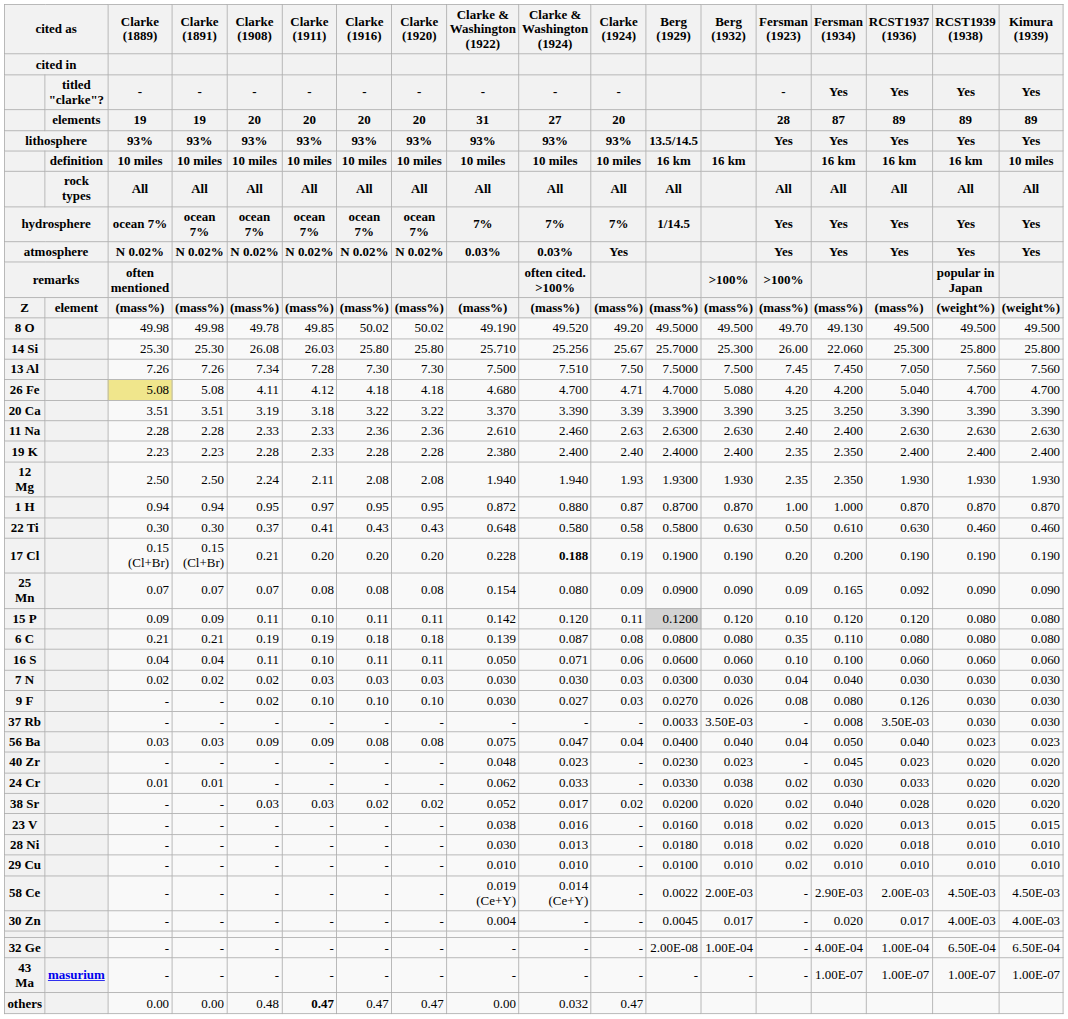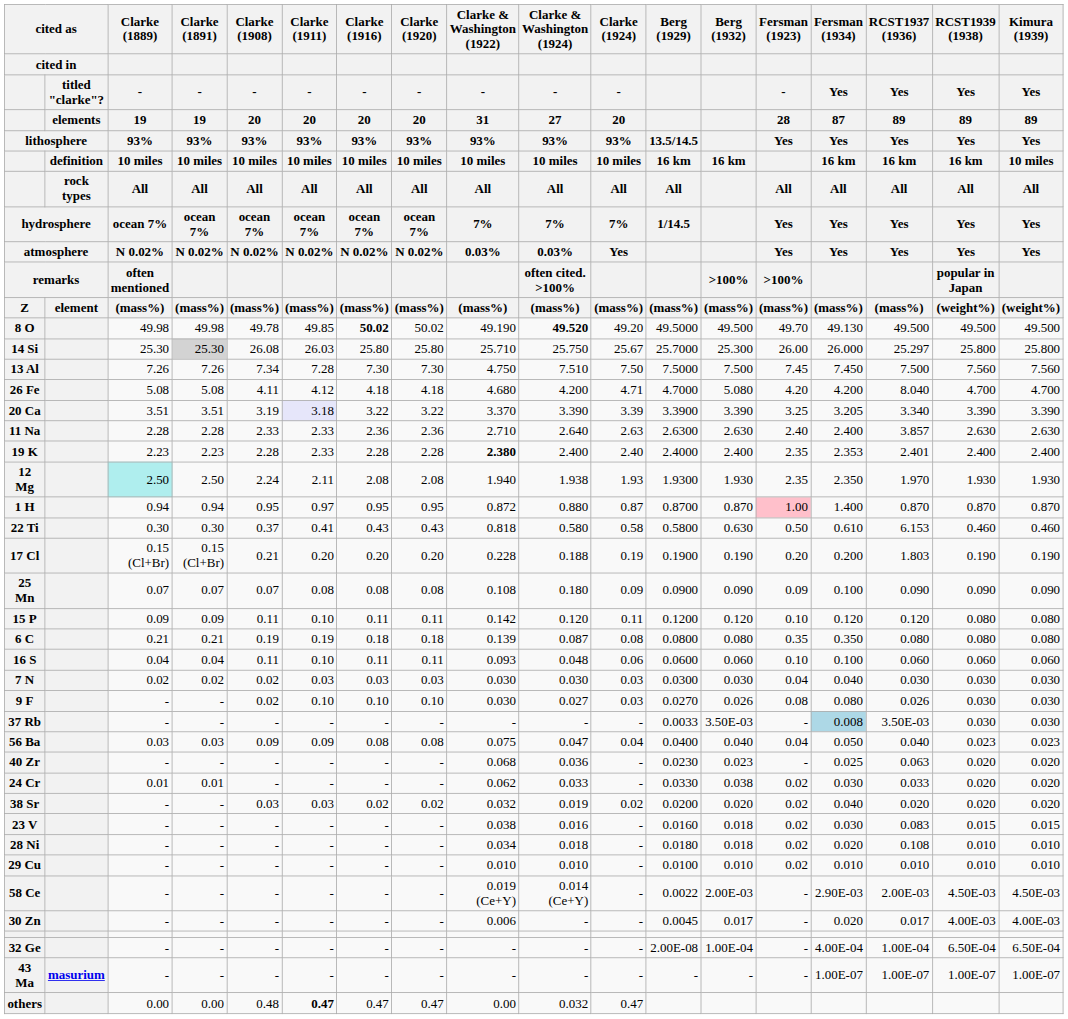8 O | column 7: normal -> bold
8 O | column 10: normal -> bold
14 Si | column 4: no background -> lightgrey background
14 Si | column 10: 25.256 -> 25.750
14 Si | column 15: 22.060 -> 26.000
14 Si | column 16: 25.300 -> 25.297
13 Al | column 9: 7.500 -> 4.750
13 Al | column 16: 7.050 -> 7.500
26 Fe | column 3: khaki background -> no background
26 Fe | column 10: 4.700 -> 4.200
26 Fe | column 16: 5.040 -> 8.040
20 Ca | column 6: no background -> lavender background
20 Ca | column 15: 3.250 -> 3.205
20 Ca | column 16: 3.390 -> 3.340
11 Na | column 9: 2.610 -> 2.710
11 Na | column 10: 2.460 -> 2.640
11 Na | column 16: 2.630 -> 3.857
19 K | column 9: normal -> bold
19 K | column 15: 2.350 -> 2.353
19 K | column 16: 2.400 -> 2.401
12 Mg | column 3: no background -> paleturquoise background
12 Mg | column 10: 1.940 -> 1.938
12 Mg | column 16: 1.930 -> 1.970
1 H | Fersman (1923) / - / 28 / Yes / All / Yes / >100% / (mass%): no background -> pink background
1 H | column 15: 1.000 -> 1.400
22 Ti | column 9: 0.648 -> 0.818
22 Ti | column 16: 0.630 -> 6.153
17 Cl | column 10: bold -> normal
17 Cl | column 16: 0.190 -> 1.803
25 Mn | column 9: 0.154 -> 0.108
25 Mn | column 10: 0.080 -> 0.180
25 Mn | column 15: 0.165 -> 0.100
25 Mn | column 16: 0.092 -> 0.090
15 P | Berg (1929) / 13.5/14.5 / 16 km / All / 1/14.5 / (mass%): lightgrey background -> no background
6 C | column 15: 0.110 -> 0.350
16 S | column 9: 0.050 -> 0.093
16 S | column 10: 0.071 -> 0.048
9 F | column 16: 0.126 -> 0.026
37 Rb | column 15: no background -> lightblue background
40 Zr | column 9: 0.048 -> 0.068
40 Zr | column 10: 0.023 -> 0.036
40 Zr | column 15: 0.045 -> 0.025
40 Zr | column 16: 0.023 -> 0.063
38 Sr | column 9: 0.052 -> 0.032
38 Sr | column 10: 0.017 -> 0.019
38 Sr | column 16: 0.028 -> 0.020
23 V | column 15: 0.020 -> 0.030
23 V | column 16: 0.013 -> 0.083
28 Ni | column 9: 0.030 -> 0.034
28 Ni | column 10: 0.013 -> 0.018
28 Ni | column 16: 0.018 -> 0.108
30 Zn | column 9: 0.004 -> 0.006
